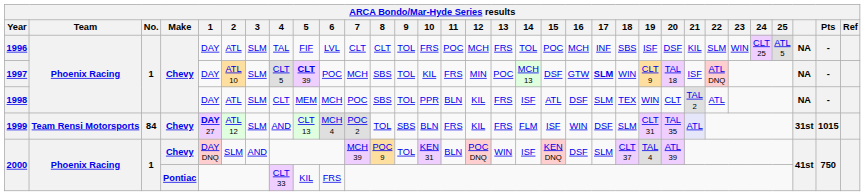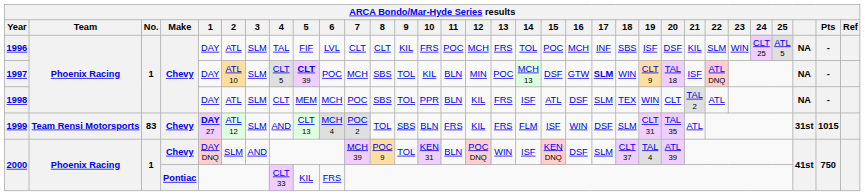1996 | 9: TOL -> KIL
1997 | 11: FRS -> BLN
1999 | No.: 84 -> 83
1999 | 21: lavender background -> no background
